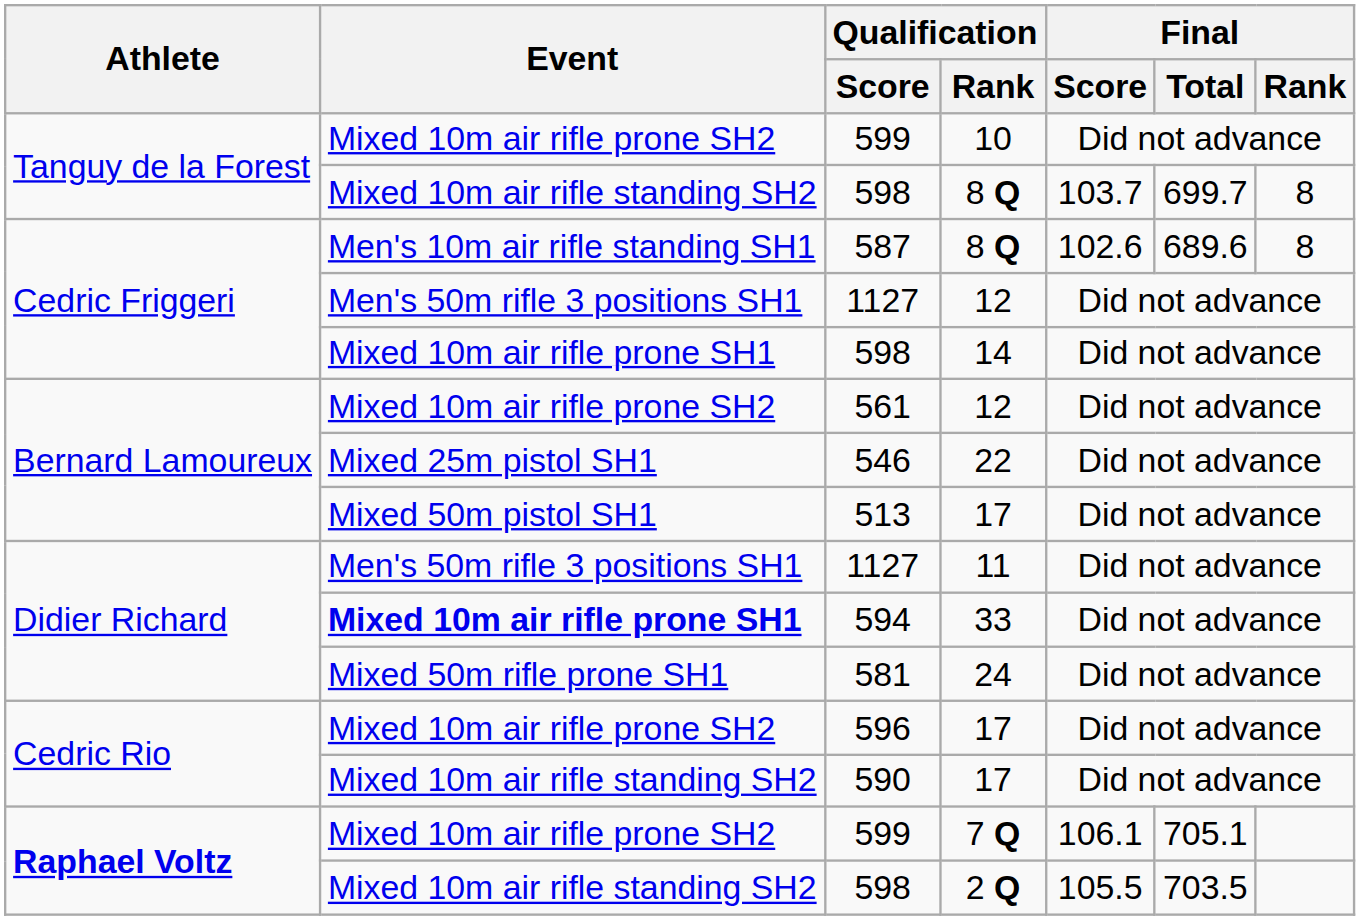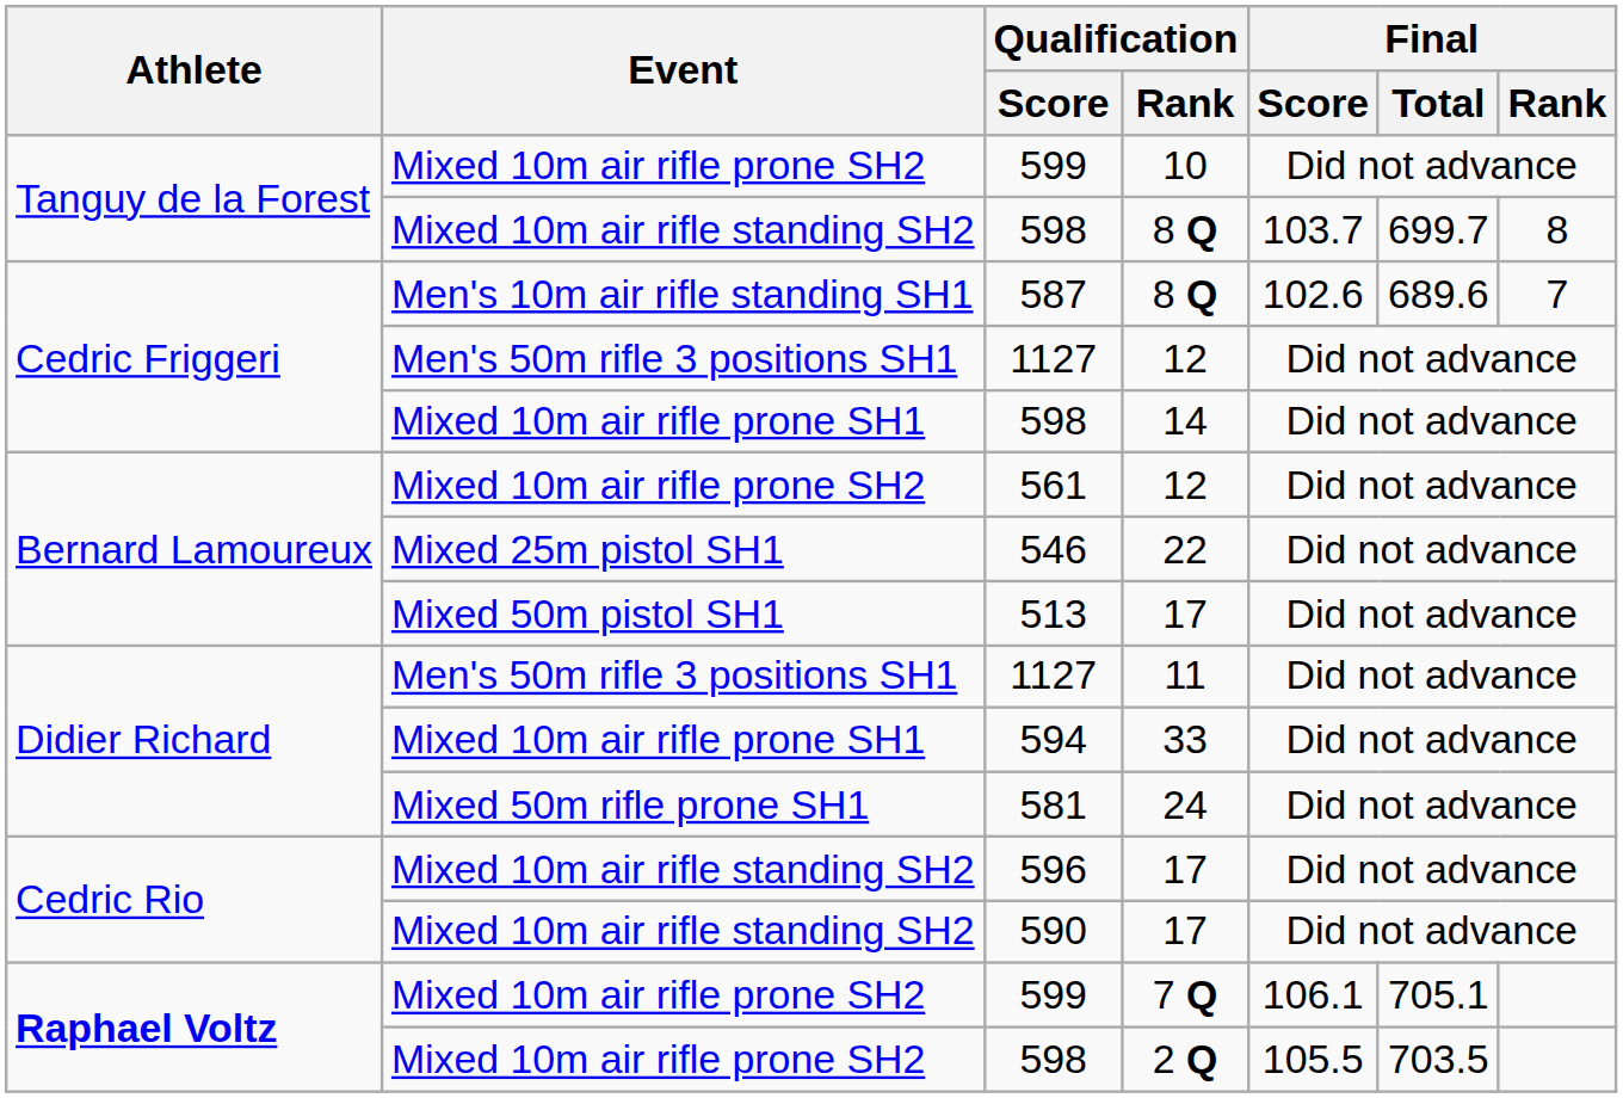587 | Final / Rank: 8 -> 7
594 | Event: bold -> normal
596 | Event: Mixed 10m air rifle prone SH2 -> Mixed 10m air rifle standing SH2
598 / 2 Q | Event: Mixed 10m air rifle standing SH2 -> Mixed 10m air rifle prone SH2
